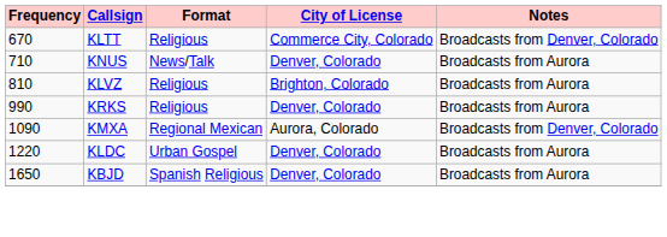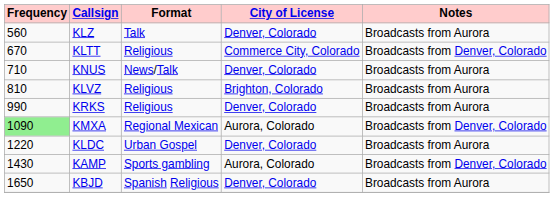+ row: 560 | KLZ | Talk | Denver, Colorado | Broadcasts from Aurora
KMXA | Frequency: no background -> lightgreen background
+ row: 1430 | KAMP | Sports gambling | Aurora, Colorado | Broadcasts from Denver, Colorado
